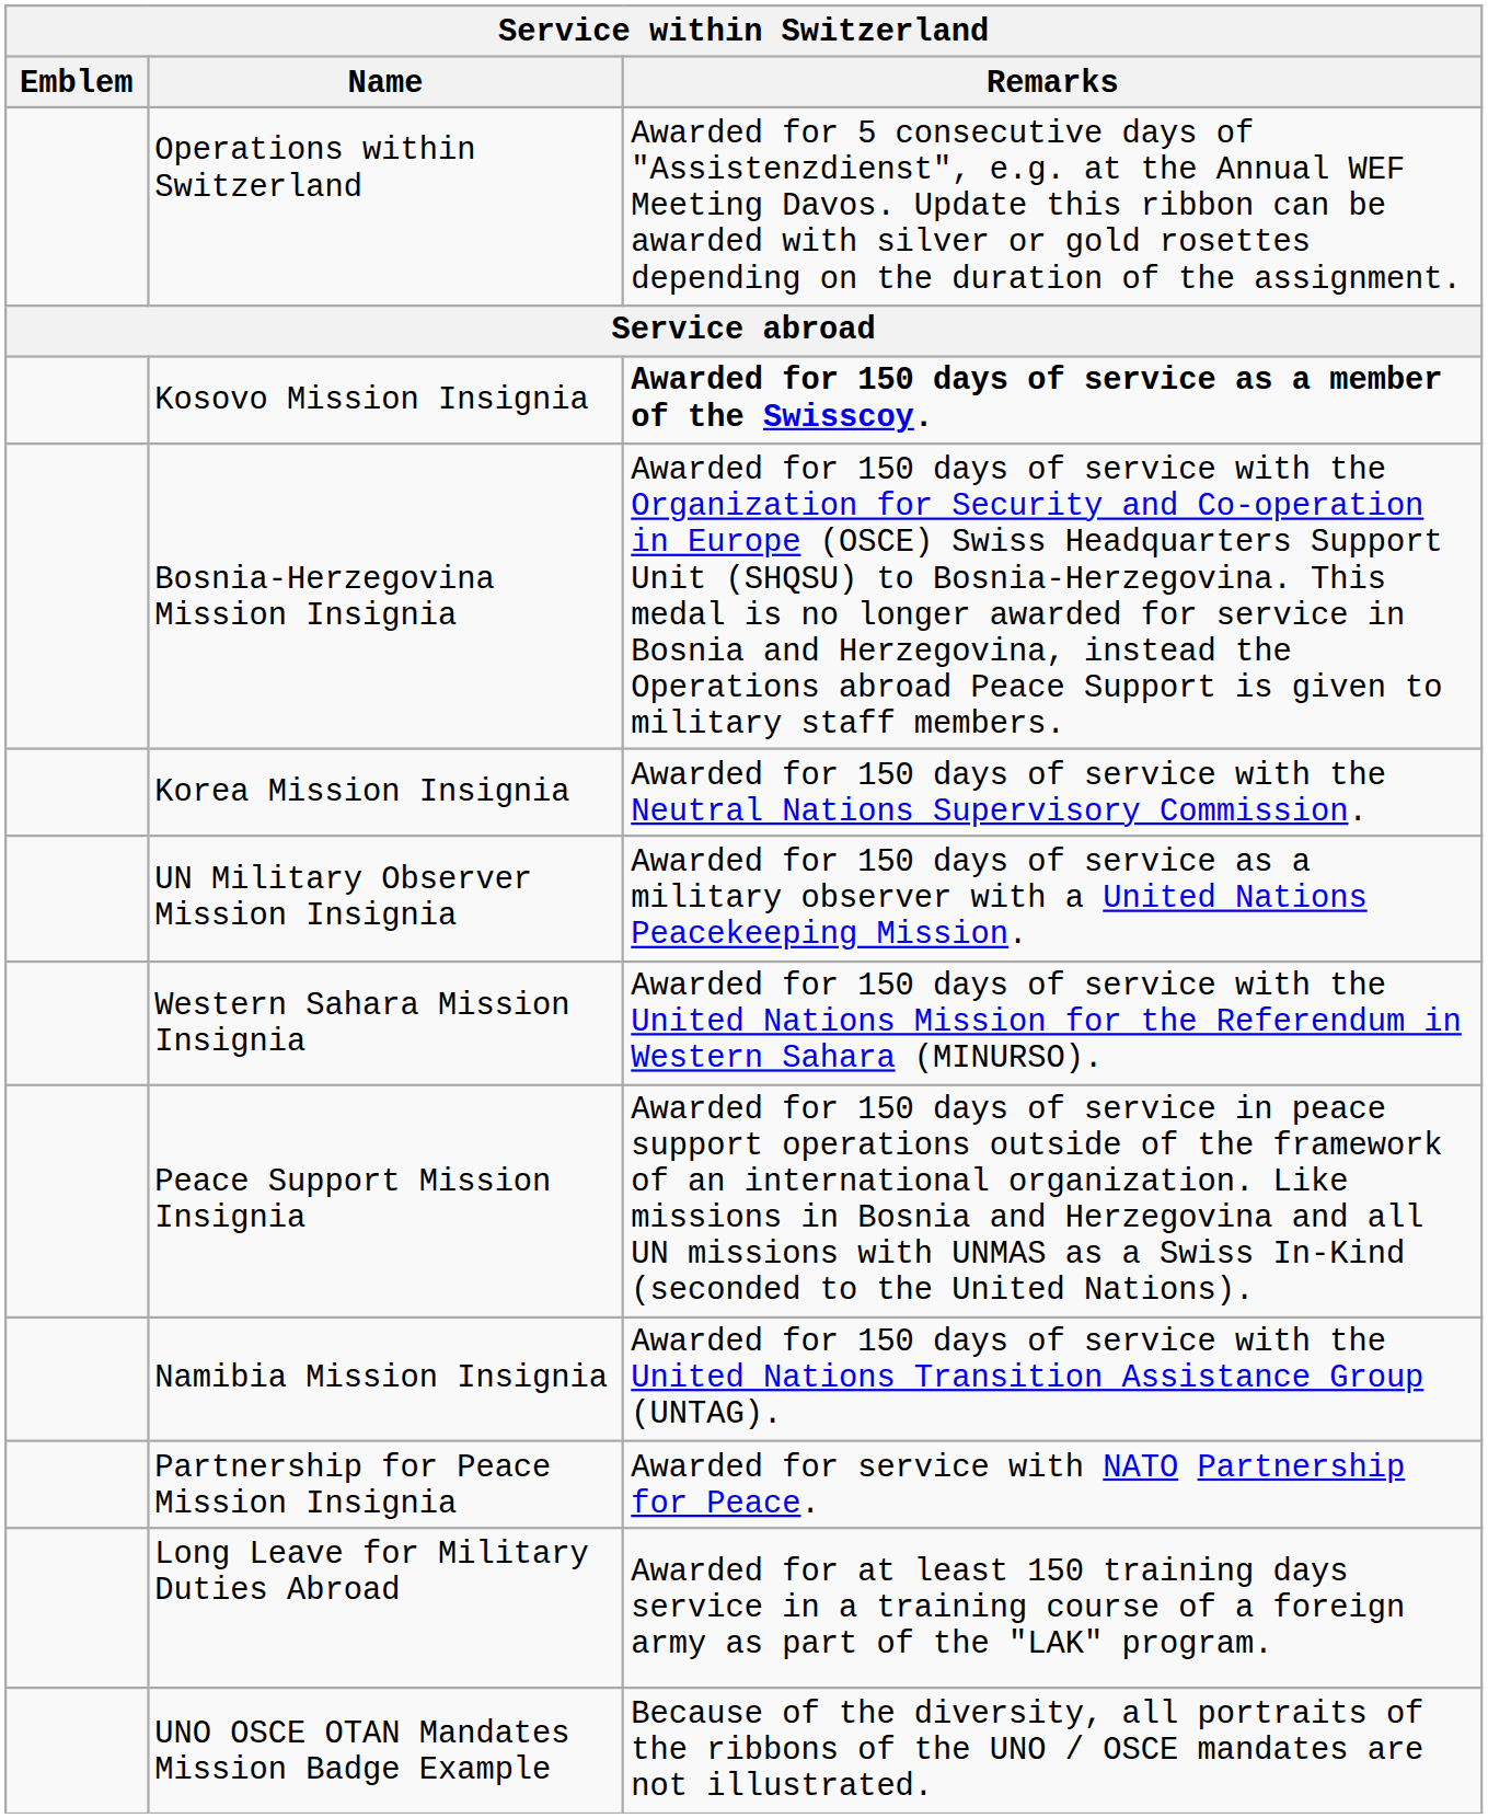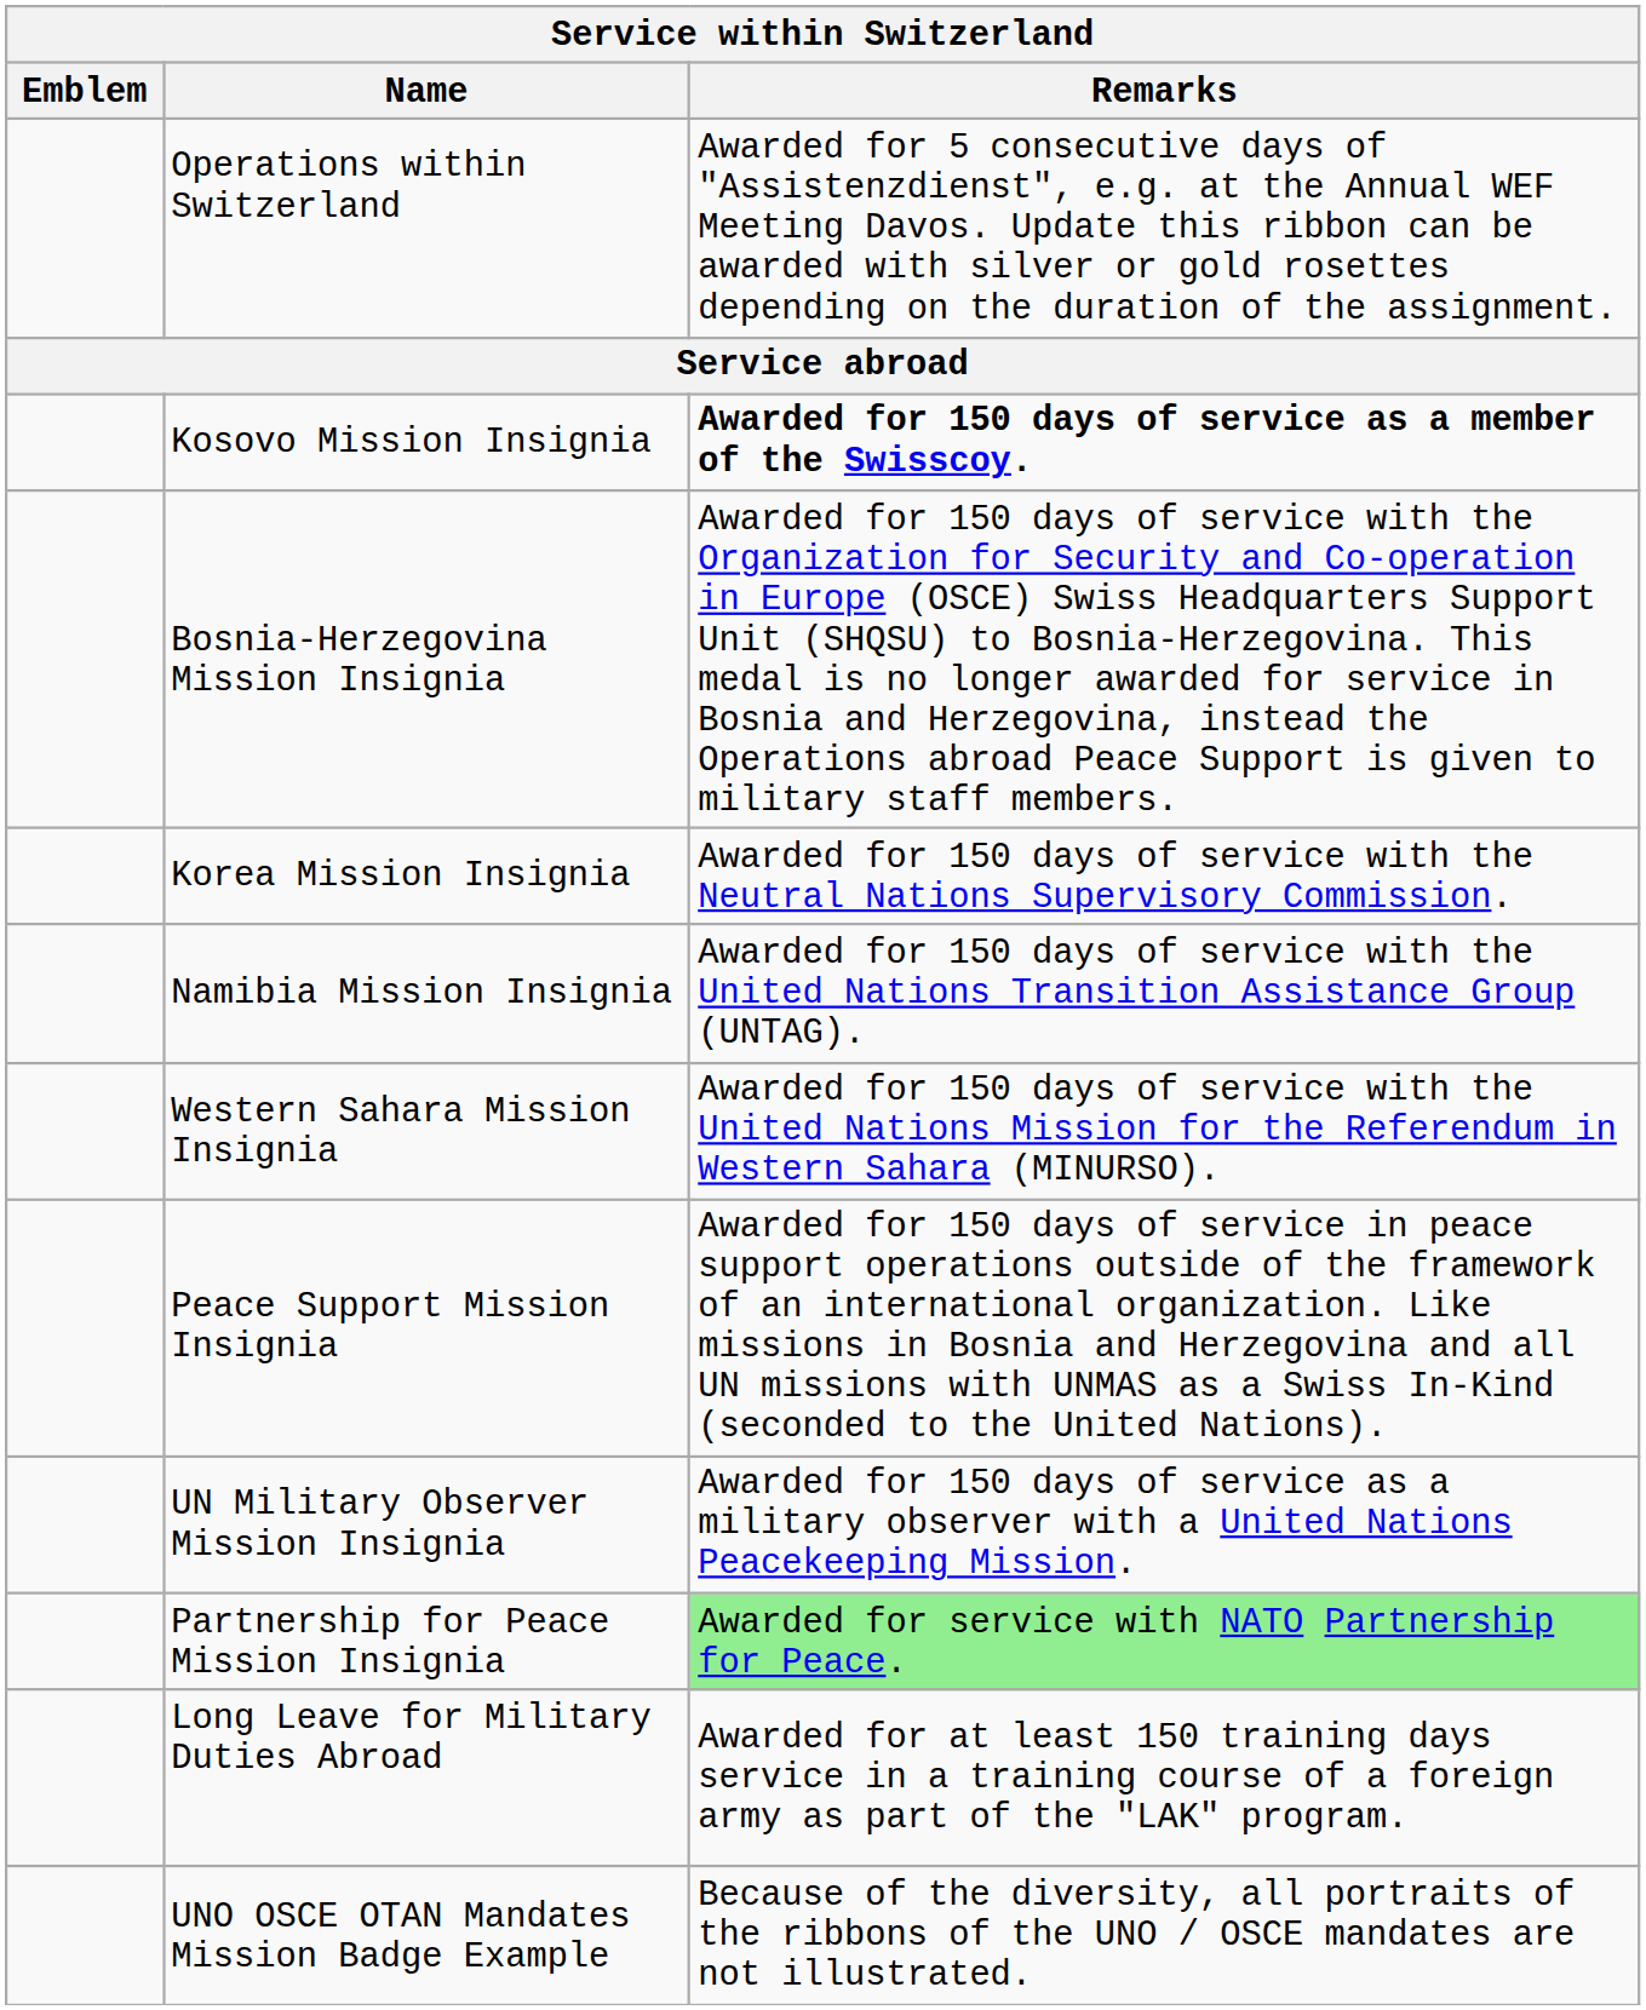rows swapped: Namibia Mission Insignia <-> UN Military Observer Mission Insignia
Partnership for Peace Mission Insignia | Remarks: no background -> lightgreen background
